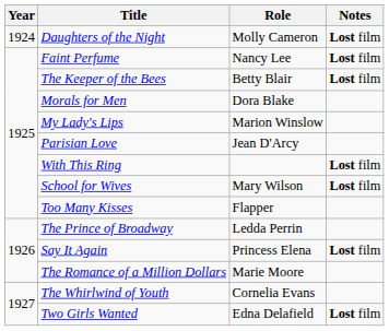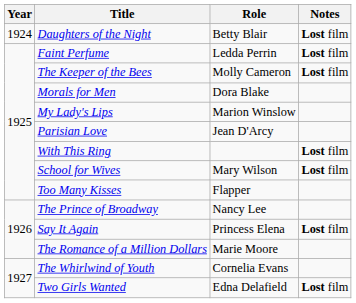Daughters of the Night | Role: Molly Cameron -> Betty Blair
Faint Perfume | Role: Nancy Lee -> Ledda Perrin
The Keeper of the Bees | Role: Betty Blair -> Molly Cameron
The Prince of Broadway | Role: Ledda Perrin -> Nancy Lee
